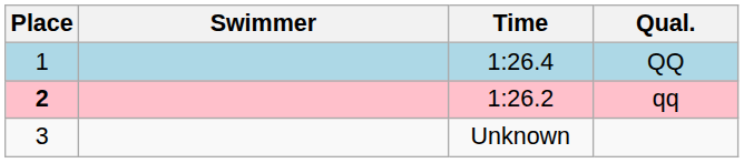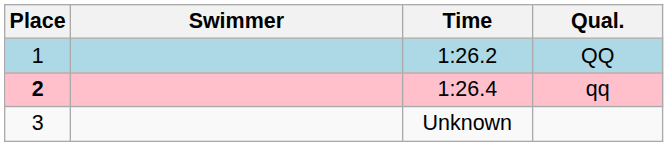QQ | Time: 1:26.4 -> 1:26.2
qq | Time: 1:26.2 -> 1:26.4
